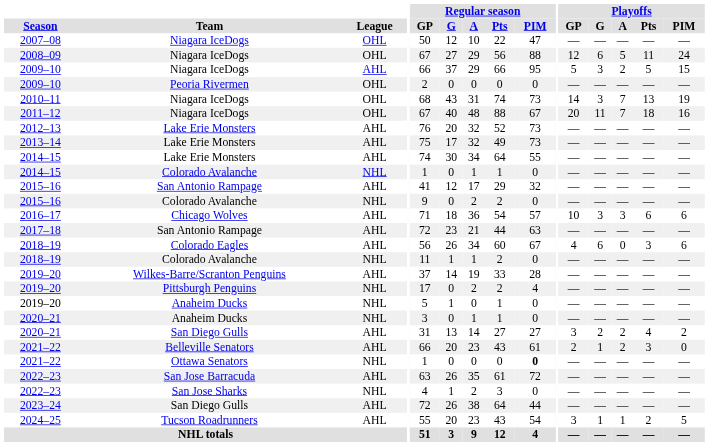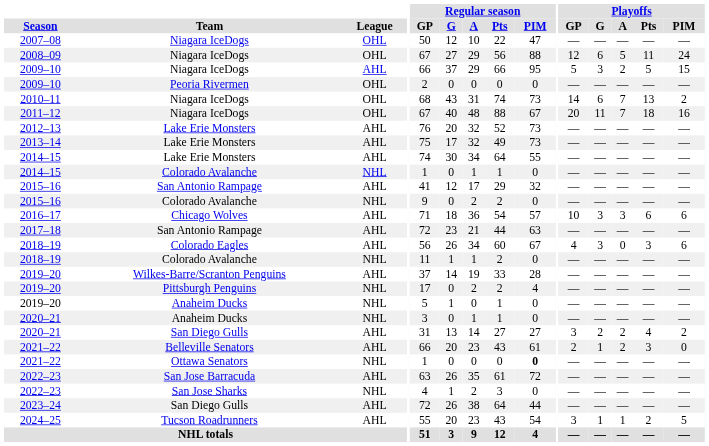2010–11 | Playoffs / G: 3 -> 6
2010–11 | Playoffs / PIM: 19 -> 2
2018–19 / Colorado Eagles | Playoffs / G: 6 -> 3
